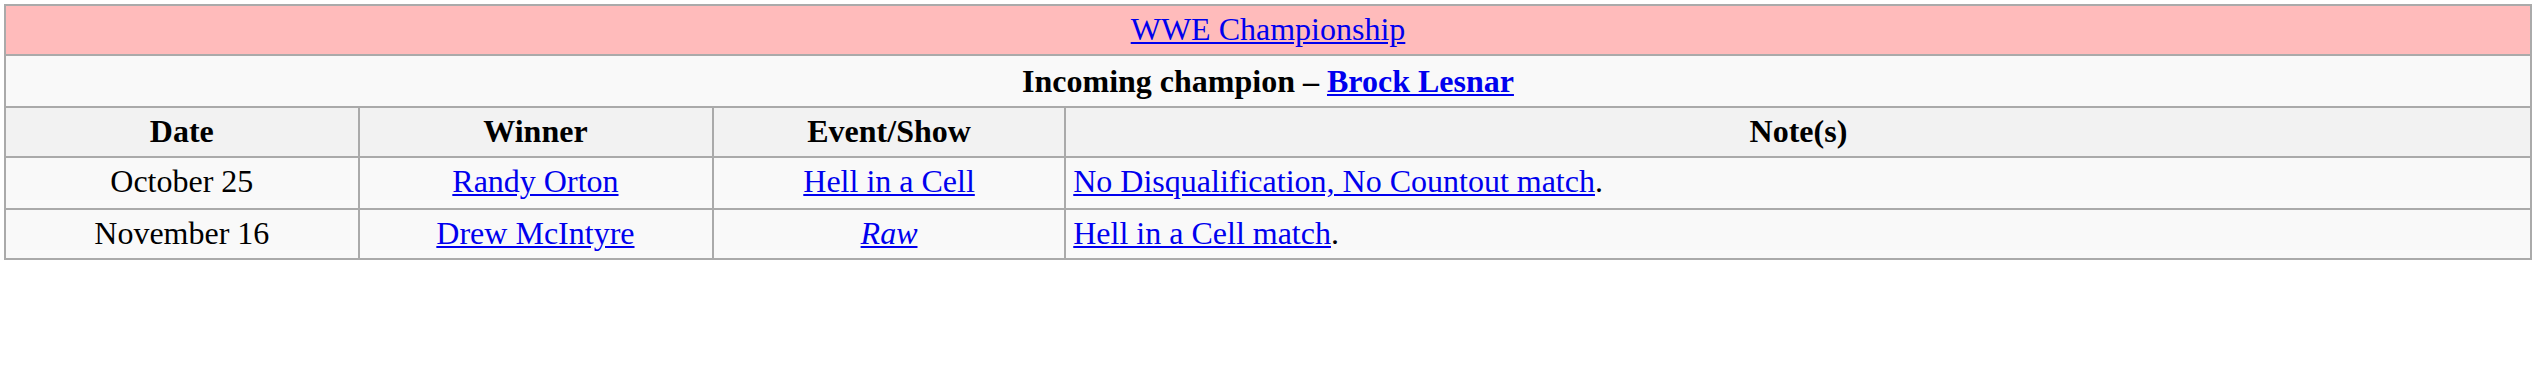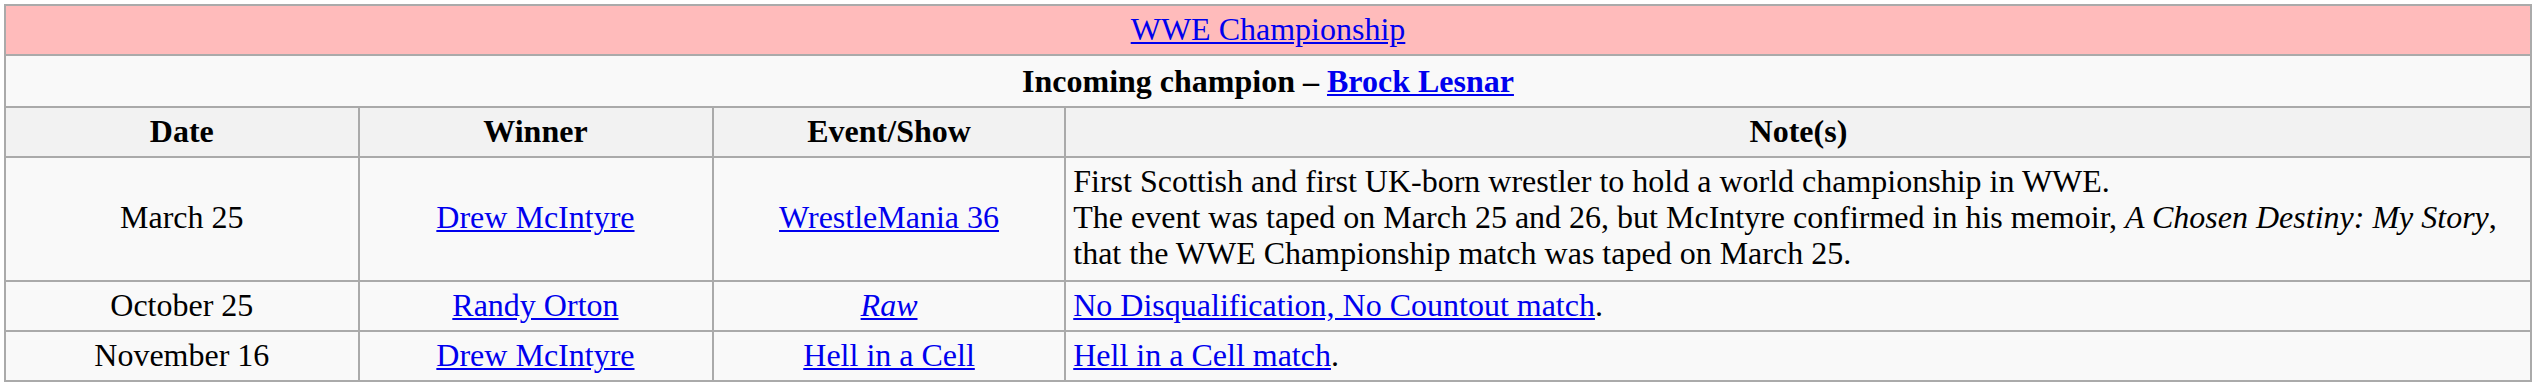+ row: March 25 | Drew McIntyre | WrestleMania 36 | First Scottish and first UK-born wrestler to hold a world championship in WWE. The event was taped on March 25 and 26, but McIntyre confirmed in his memoir, A Chosen Destiny: My Story, that the WWE Championship match was taped on March 25.
October 25 | column 3: Hell in a Cell -> Raw
November 16 | column 3: Raw -> Hell in a Cell
